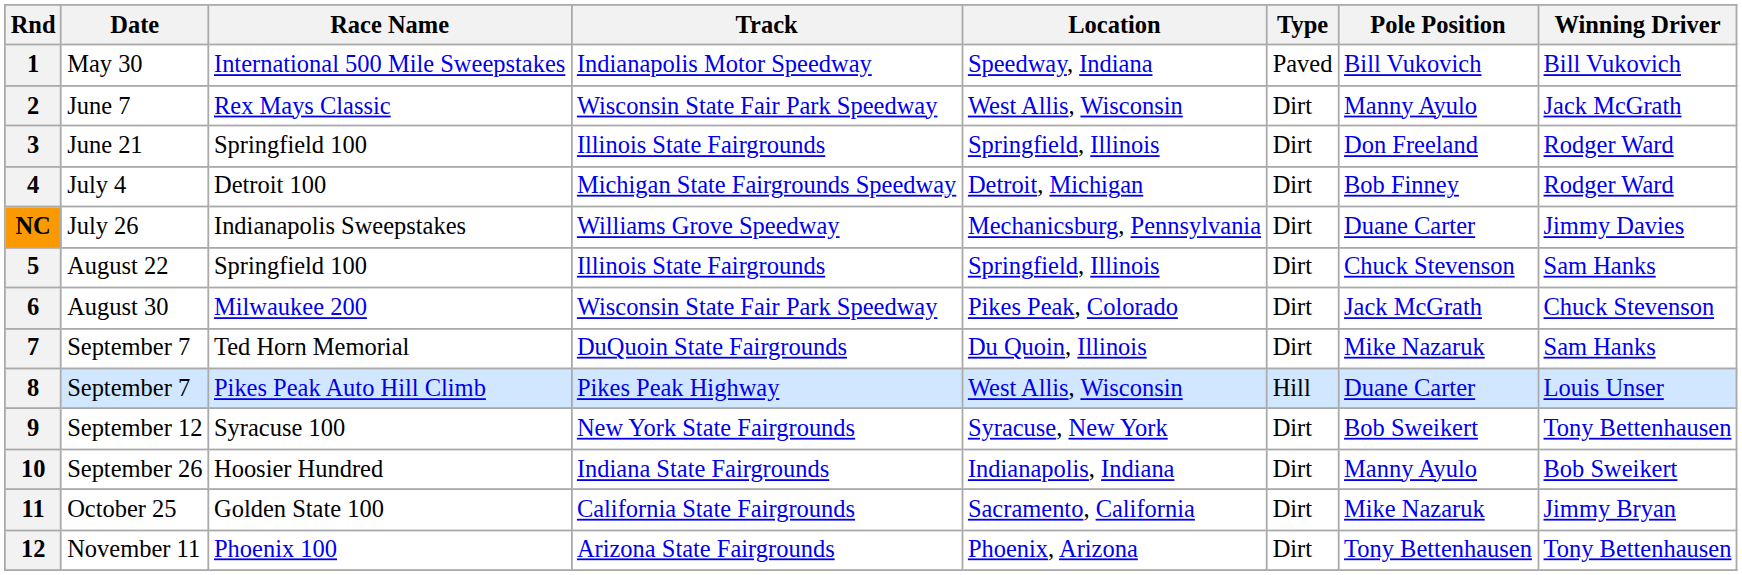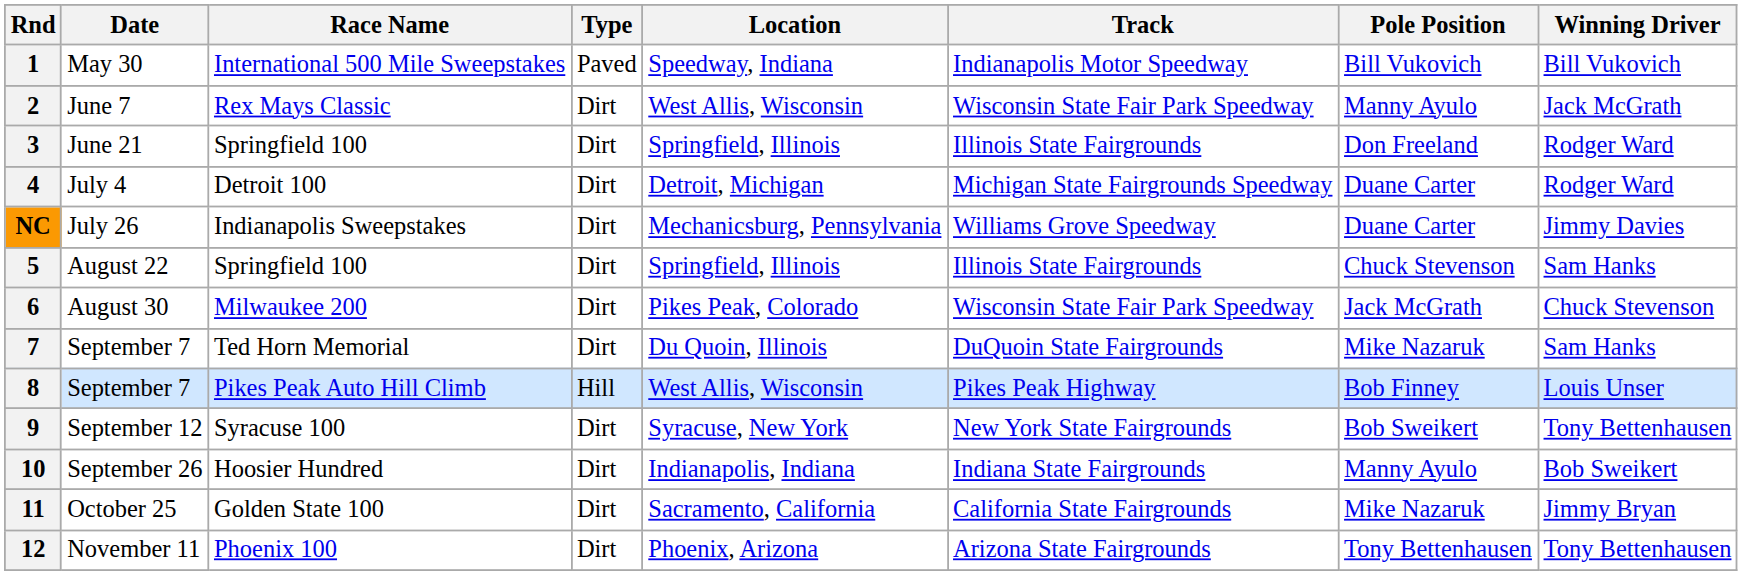columns swapped: Track <-> Type
4 | Pole Position: Bob Finney -> Duane Carter
8 | Pole Position: Duane Carter -> Bob Finney
